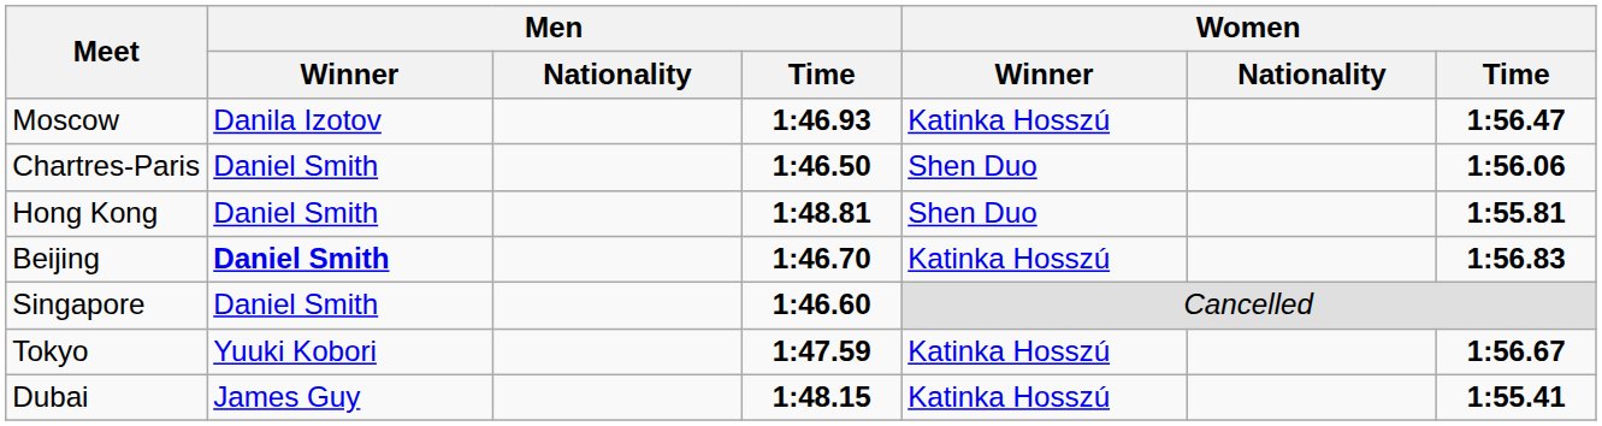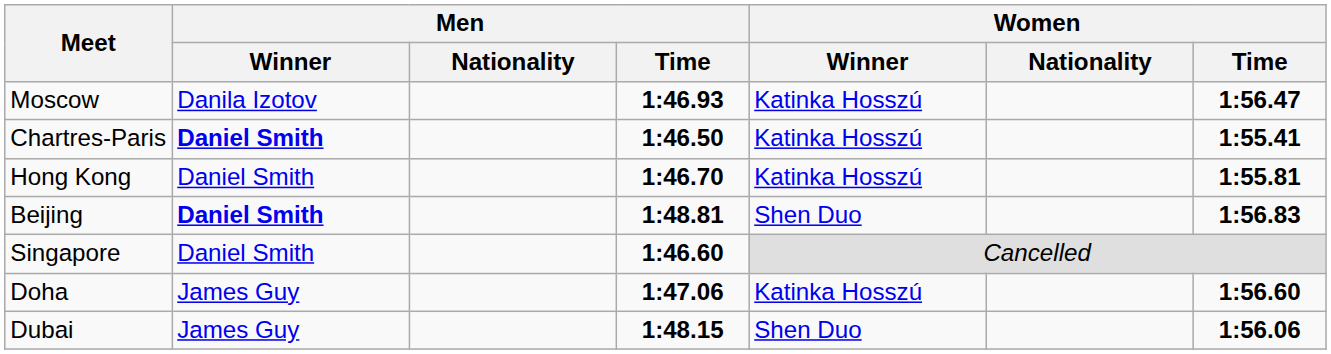Chartres-Paris | Men / Winner: normal -> bold
Chartres-Paris | Women / Winner: Shen Duo -> Katinka Hosszú
Chartres-Paris | Women / Time: 1:56.06 -> 1:55.41
Hong Kong | Men / Time: 1:48.81 -> 1:46.70
Hong Kong | Women / Winner: Shen Duo -> Katinka Hosszú
Beijing | Men / Time: 1:46.70 -> 1:48.81
Beijing | Women / Winner: Katinka Hosszú -> Shen Duo
- row: Tokyo | Yuuki Kobori | 1:47.59 | Katinka Hosszú | 1:56.67
+ row: Doha | James Guy | 1:47.06 | Katinka Hosszú | 1:56.60
Dubai | Women / Winner: Katinka Hosszú -> Shen Duo
Dubai | Women / Time: 1:55.41 -> 1:56.06
